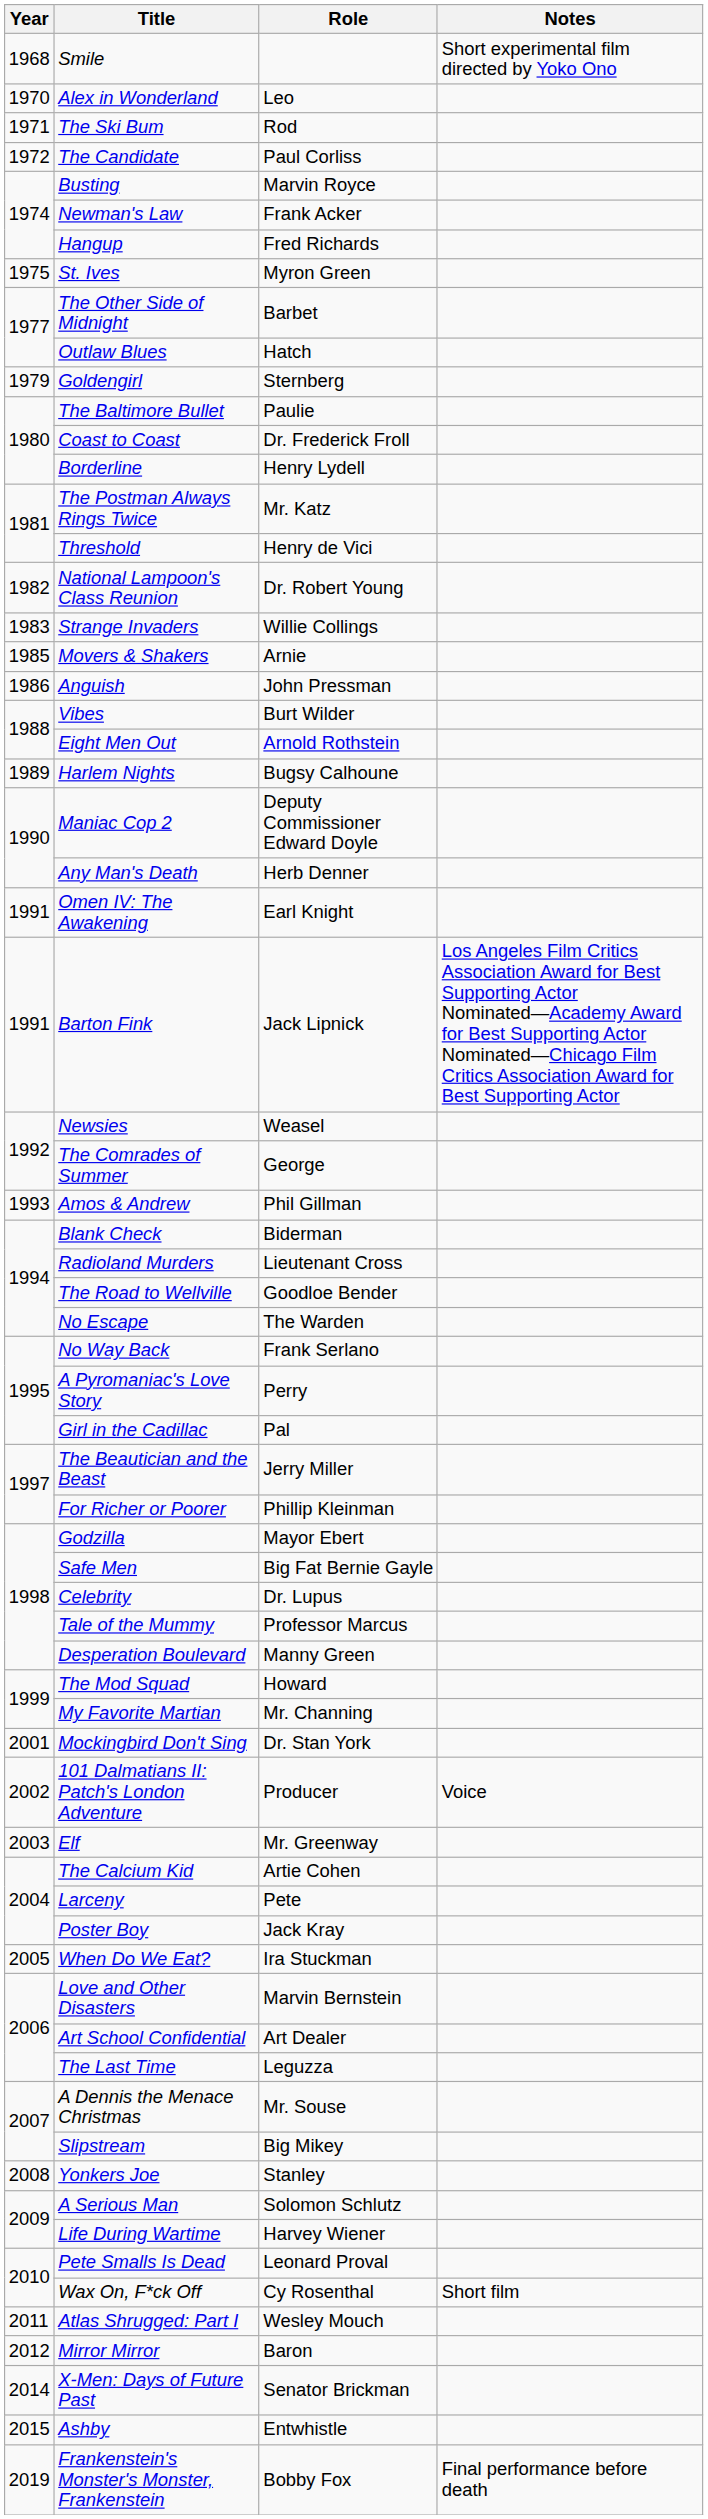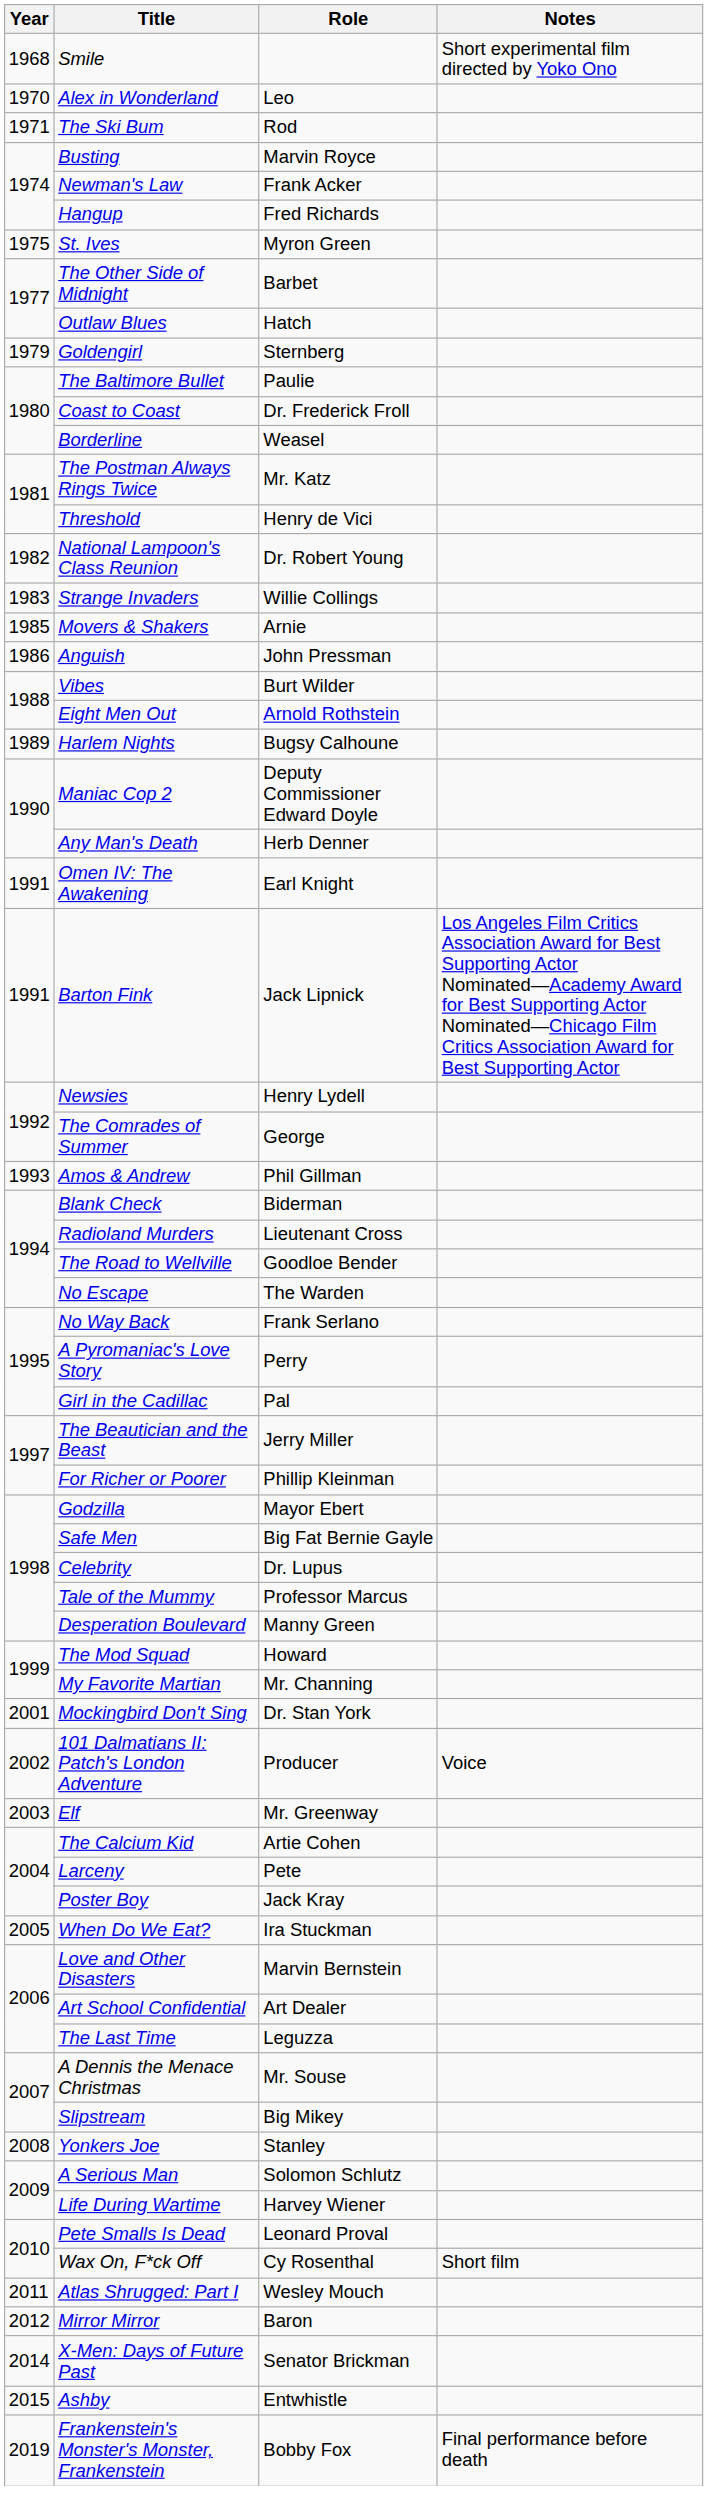- row: 1972 | The Candidate | Paul Corliss
Borderline | Role: Henry Lydell -> Weasel
Newsies | Role: Weasel -> Henry Lydell
